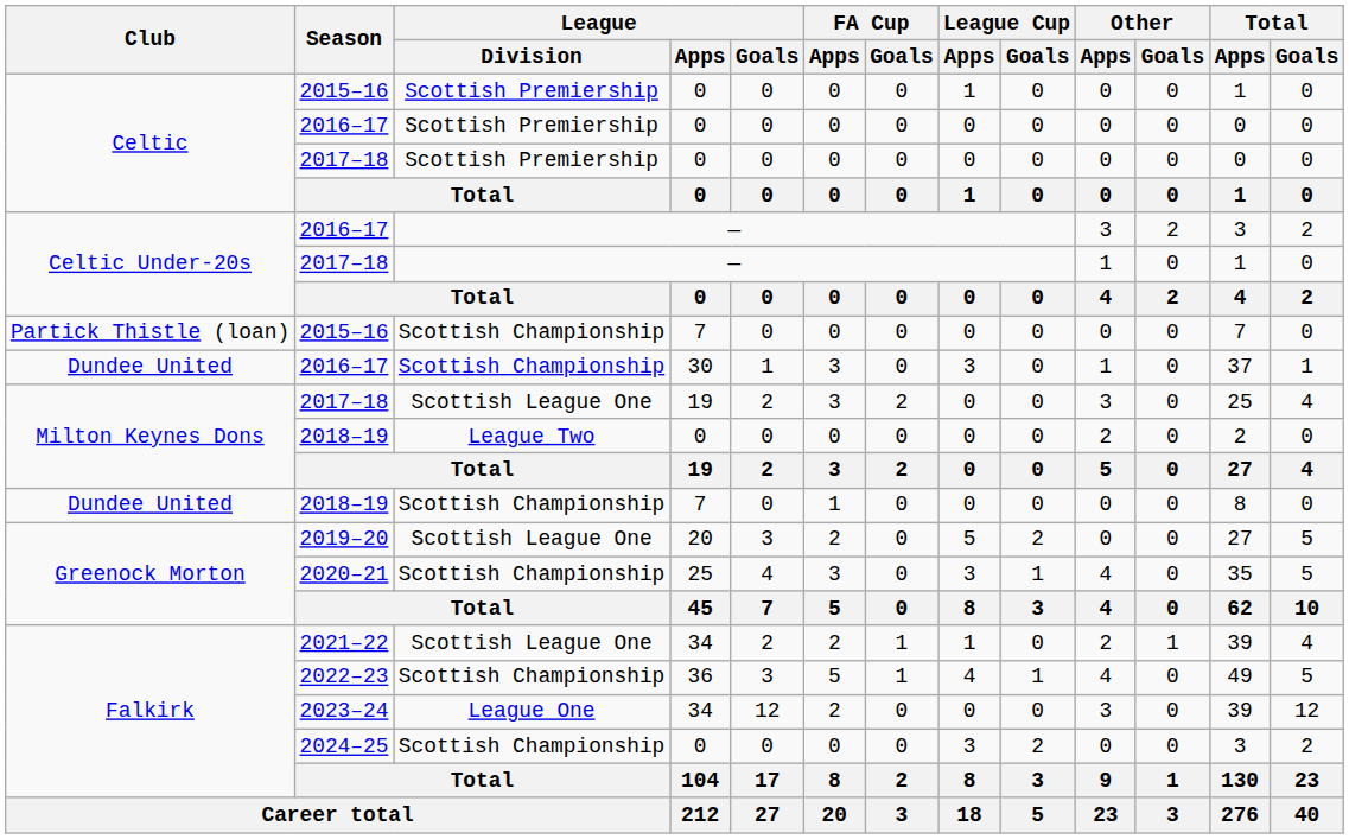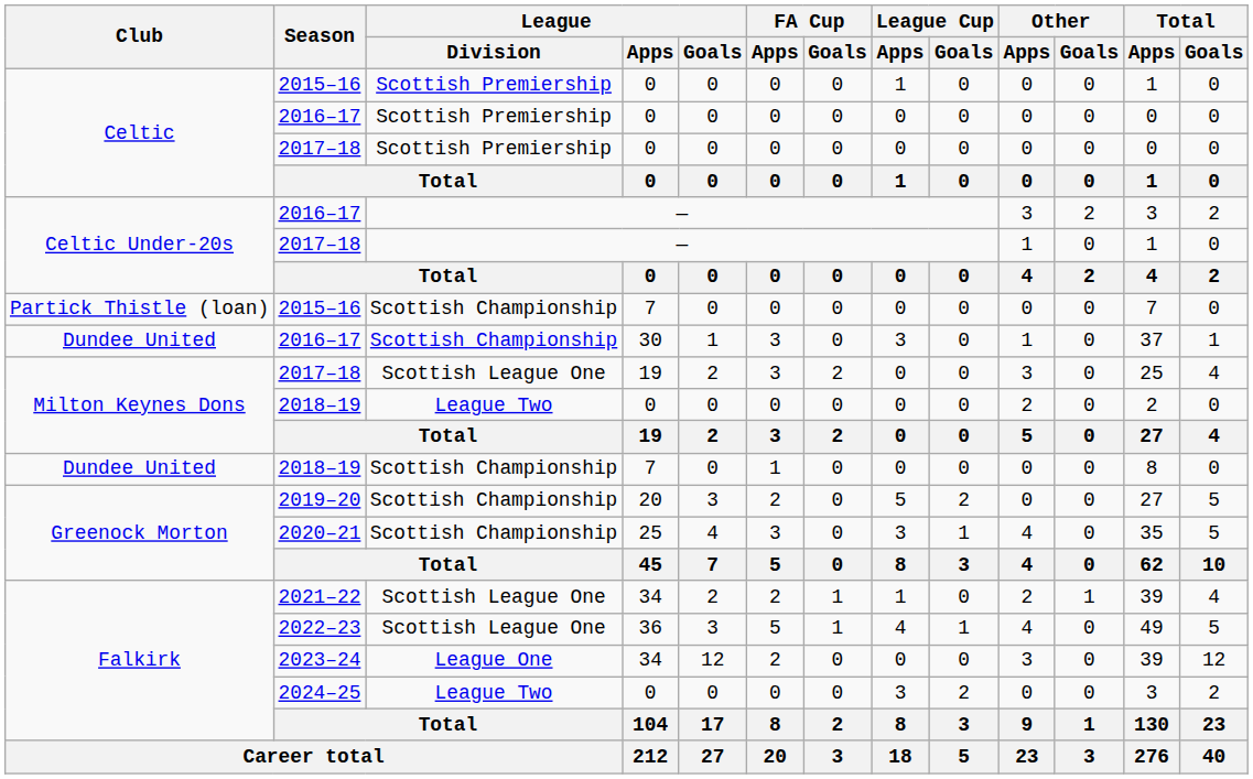2019–20 | League / Division: Scottish League One -> Scottish Championship
2022–23 | League / Division: Scottish Championship -> Scottish League One
2024–25 | League / Division: Scottish Championship -> League Two
